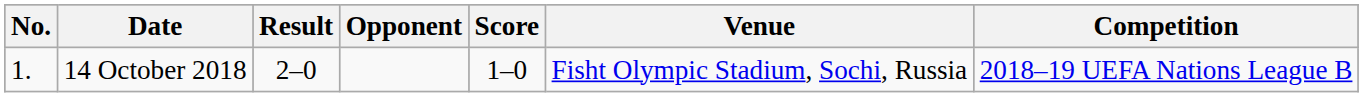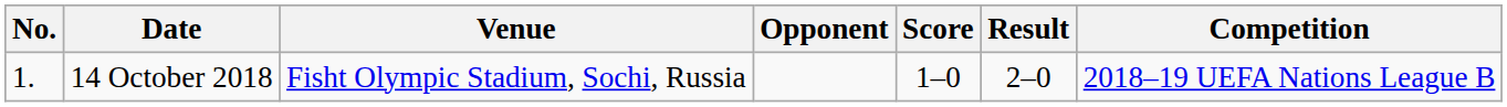columns swapped: Venue <-> Result
